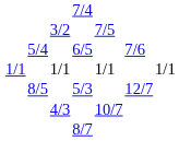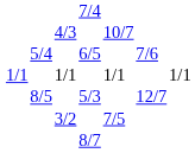rows swapped: 3/2 <-> 4/3
